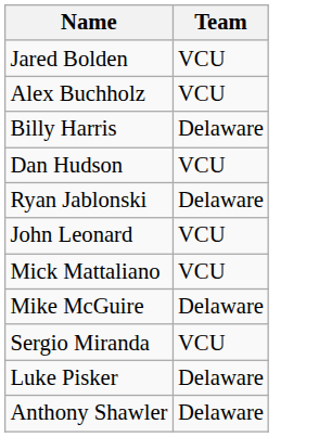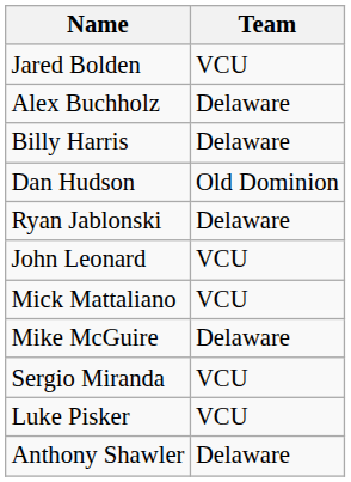Alex Buchholz | Team: VCU -> Delaware
Dan Hudson | Team: VCU -> Old Dominion
Luke Pisker | Team: Delaware -> VCU
